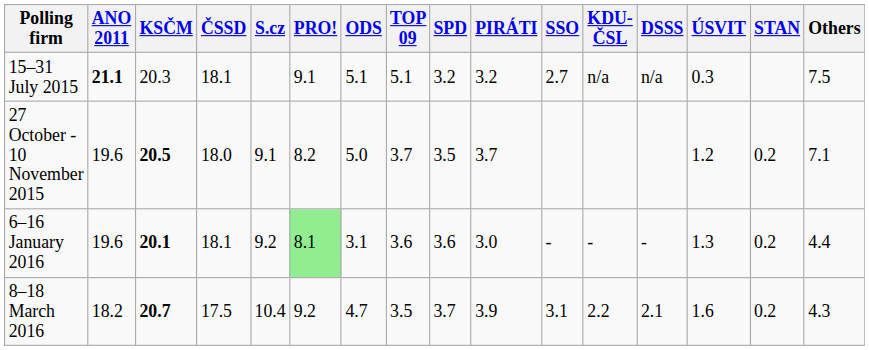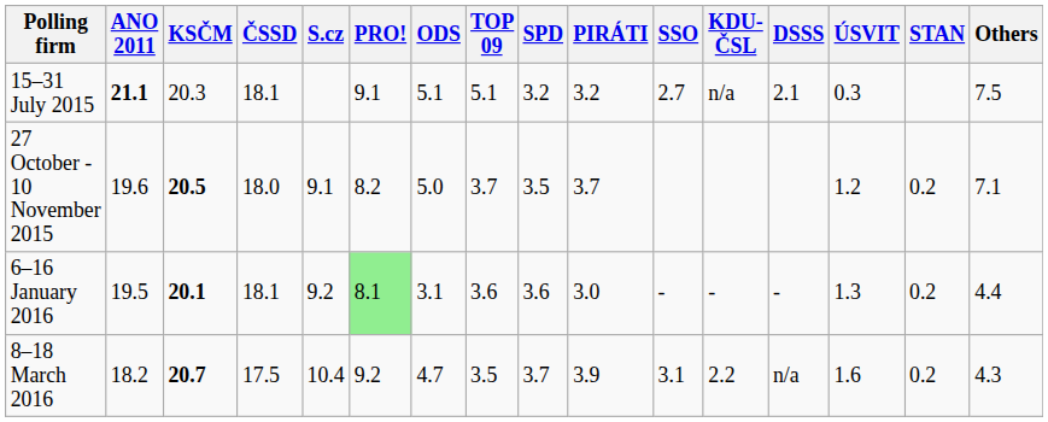15–31 July 2015 | DSSS: n/a -> 2.1
6–16 January 2016 | ANO 2011: 19.6 -> 19.5
8–18 March 2016 | DSSS: 2.1 -> n/a
